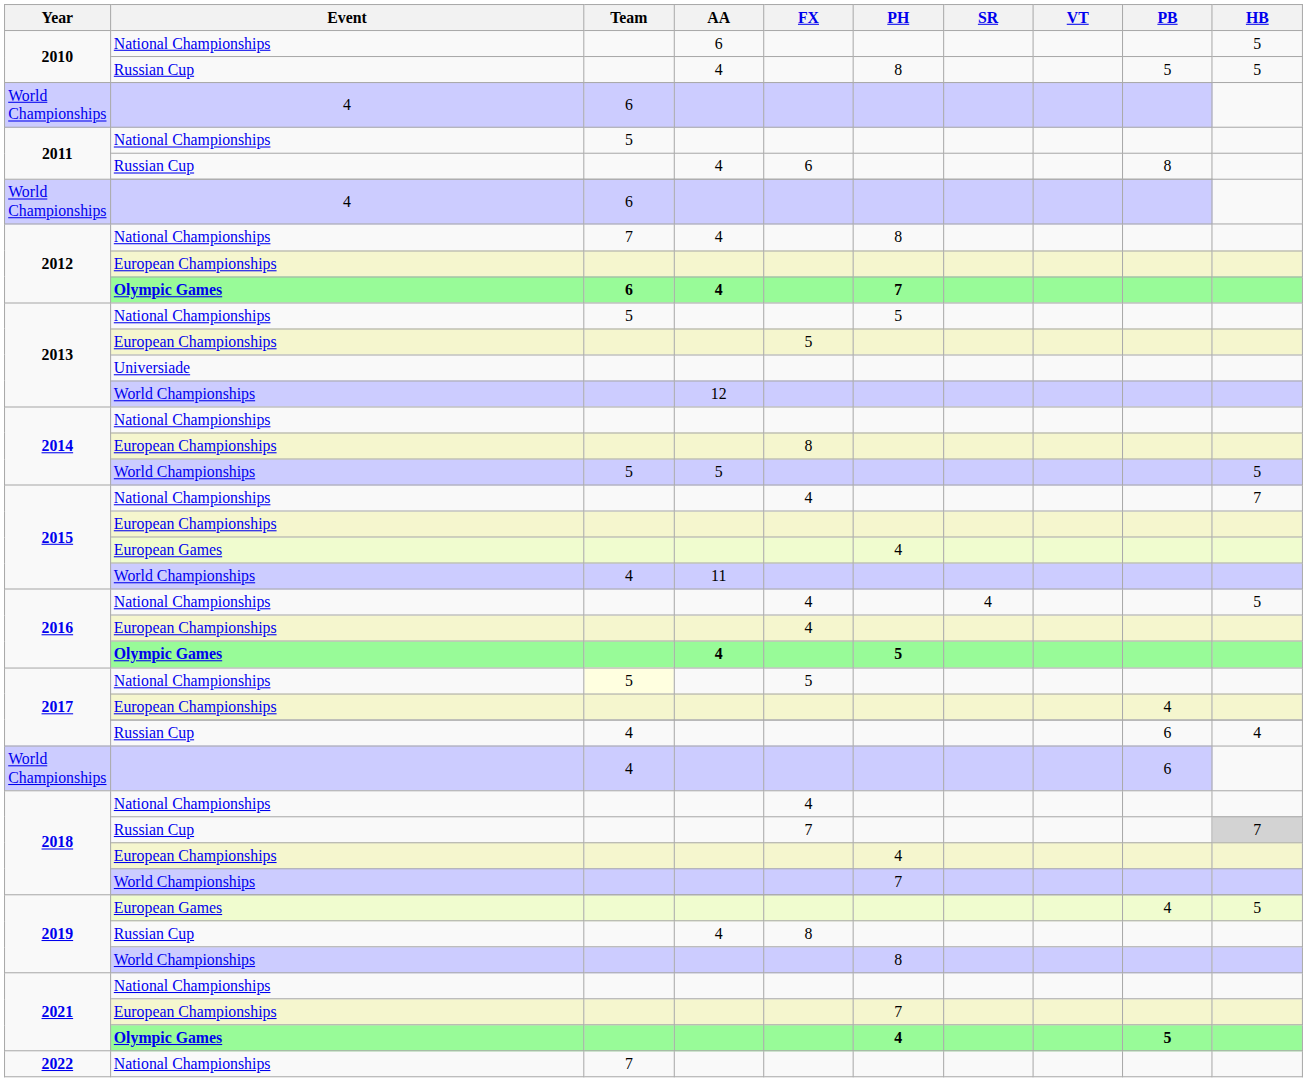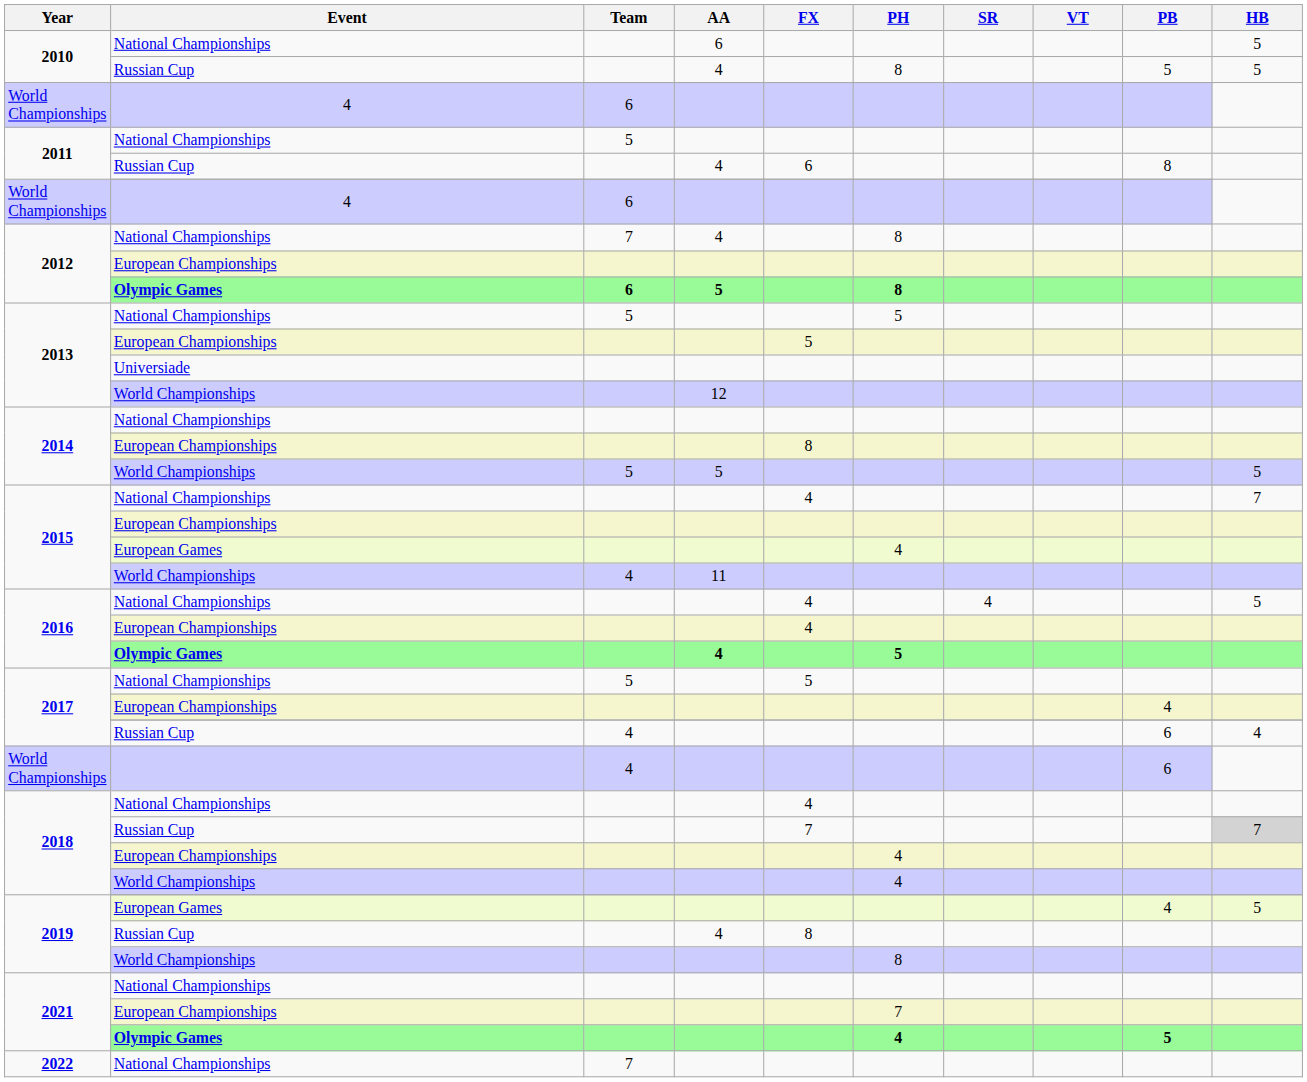2012 / Olympic Games | AA: 4 -> 5
2012 / Olympic Games | PH: 7 -> 8
2017 / National Championships | Team: lightyellow background -> no background
2018 / World Championships | PH: 7 -> 4
